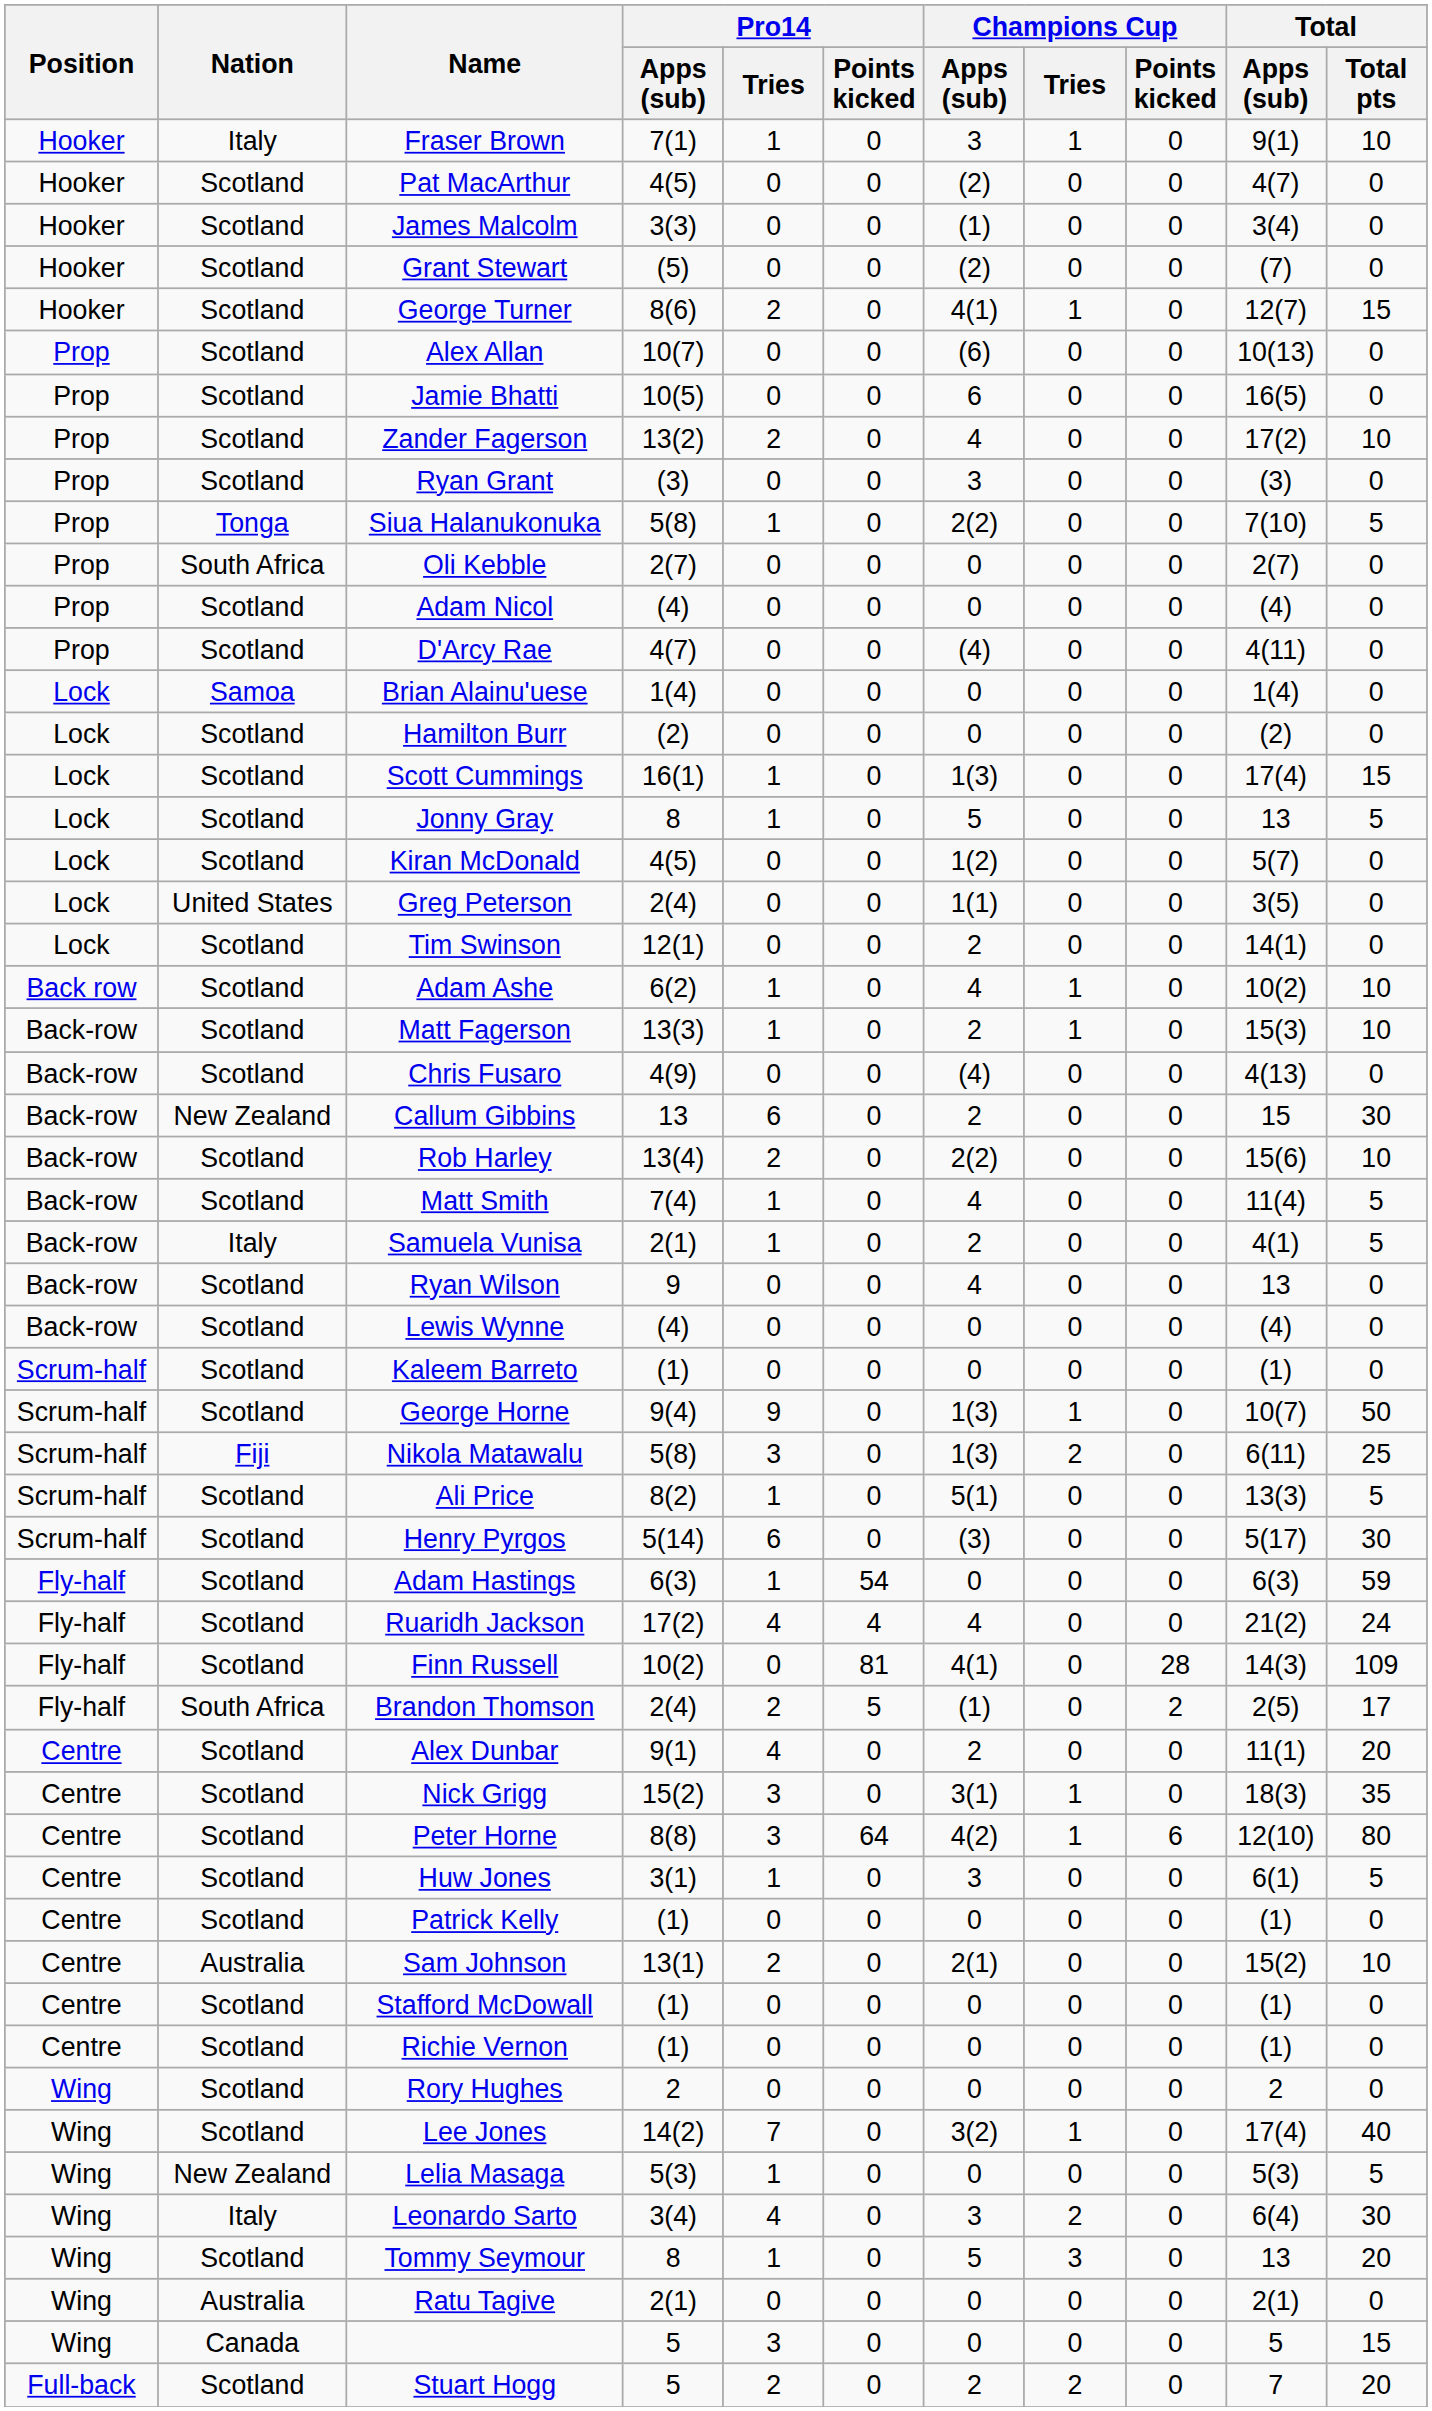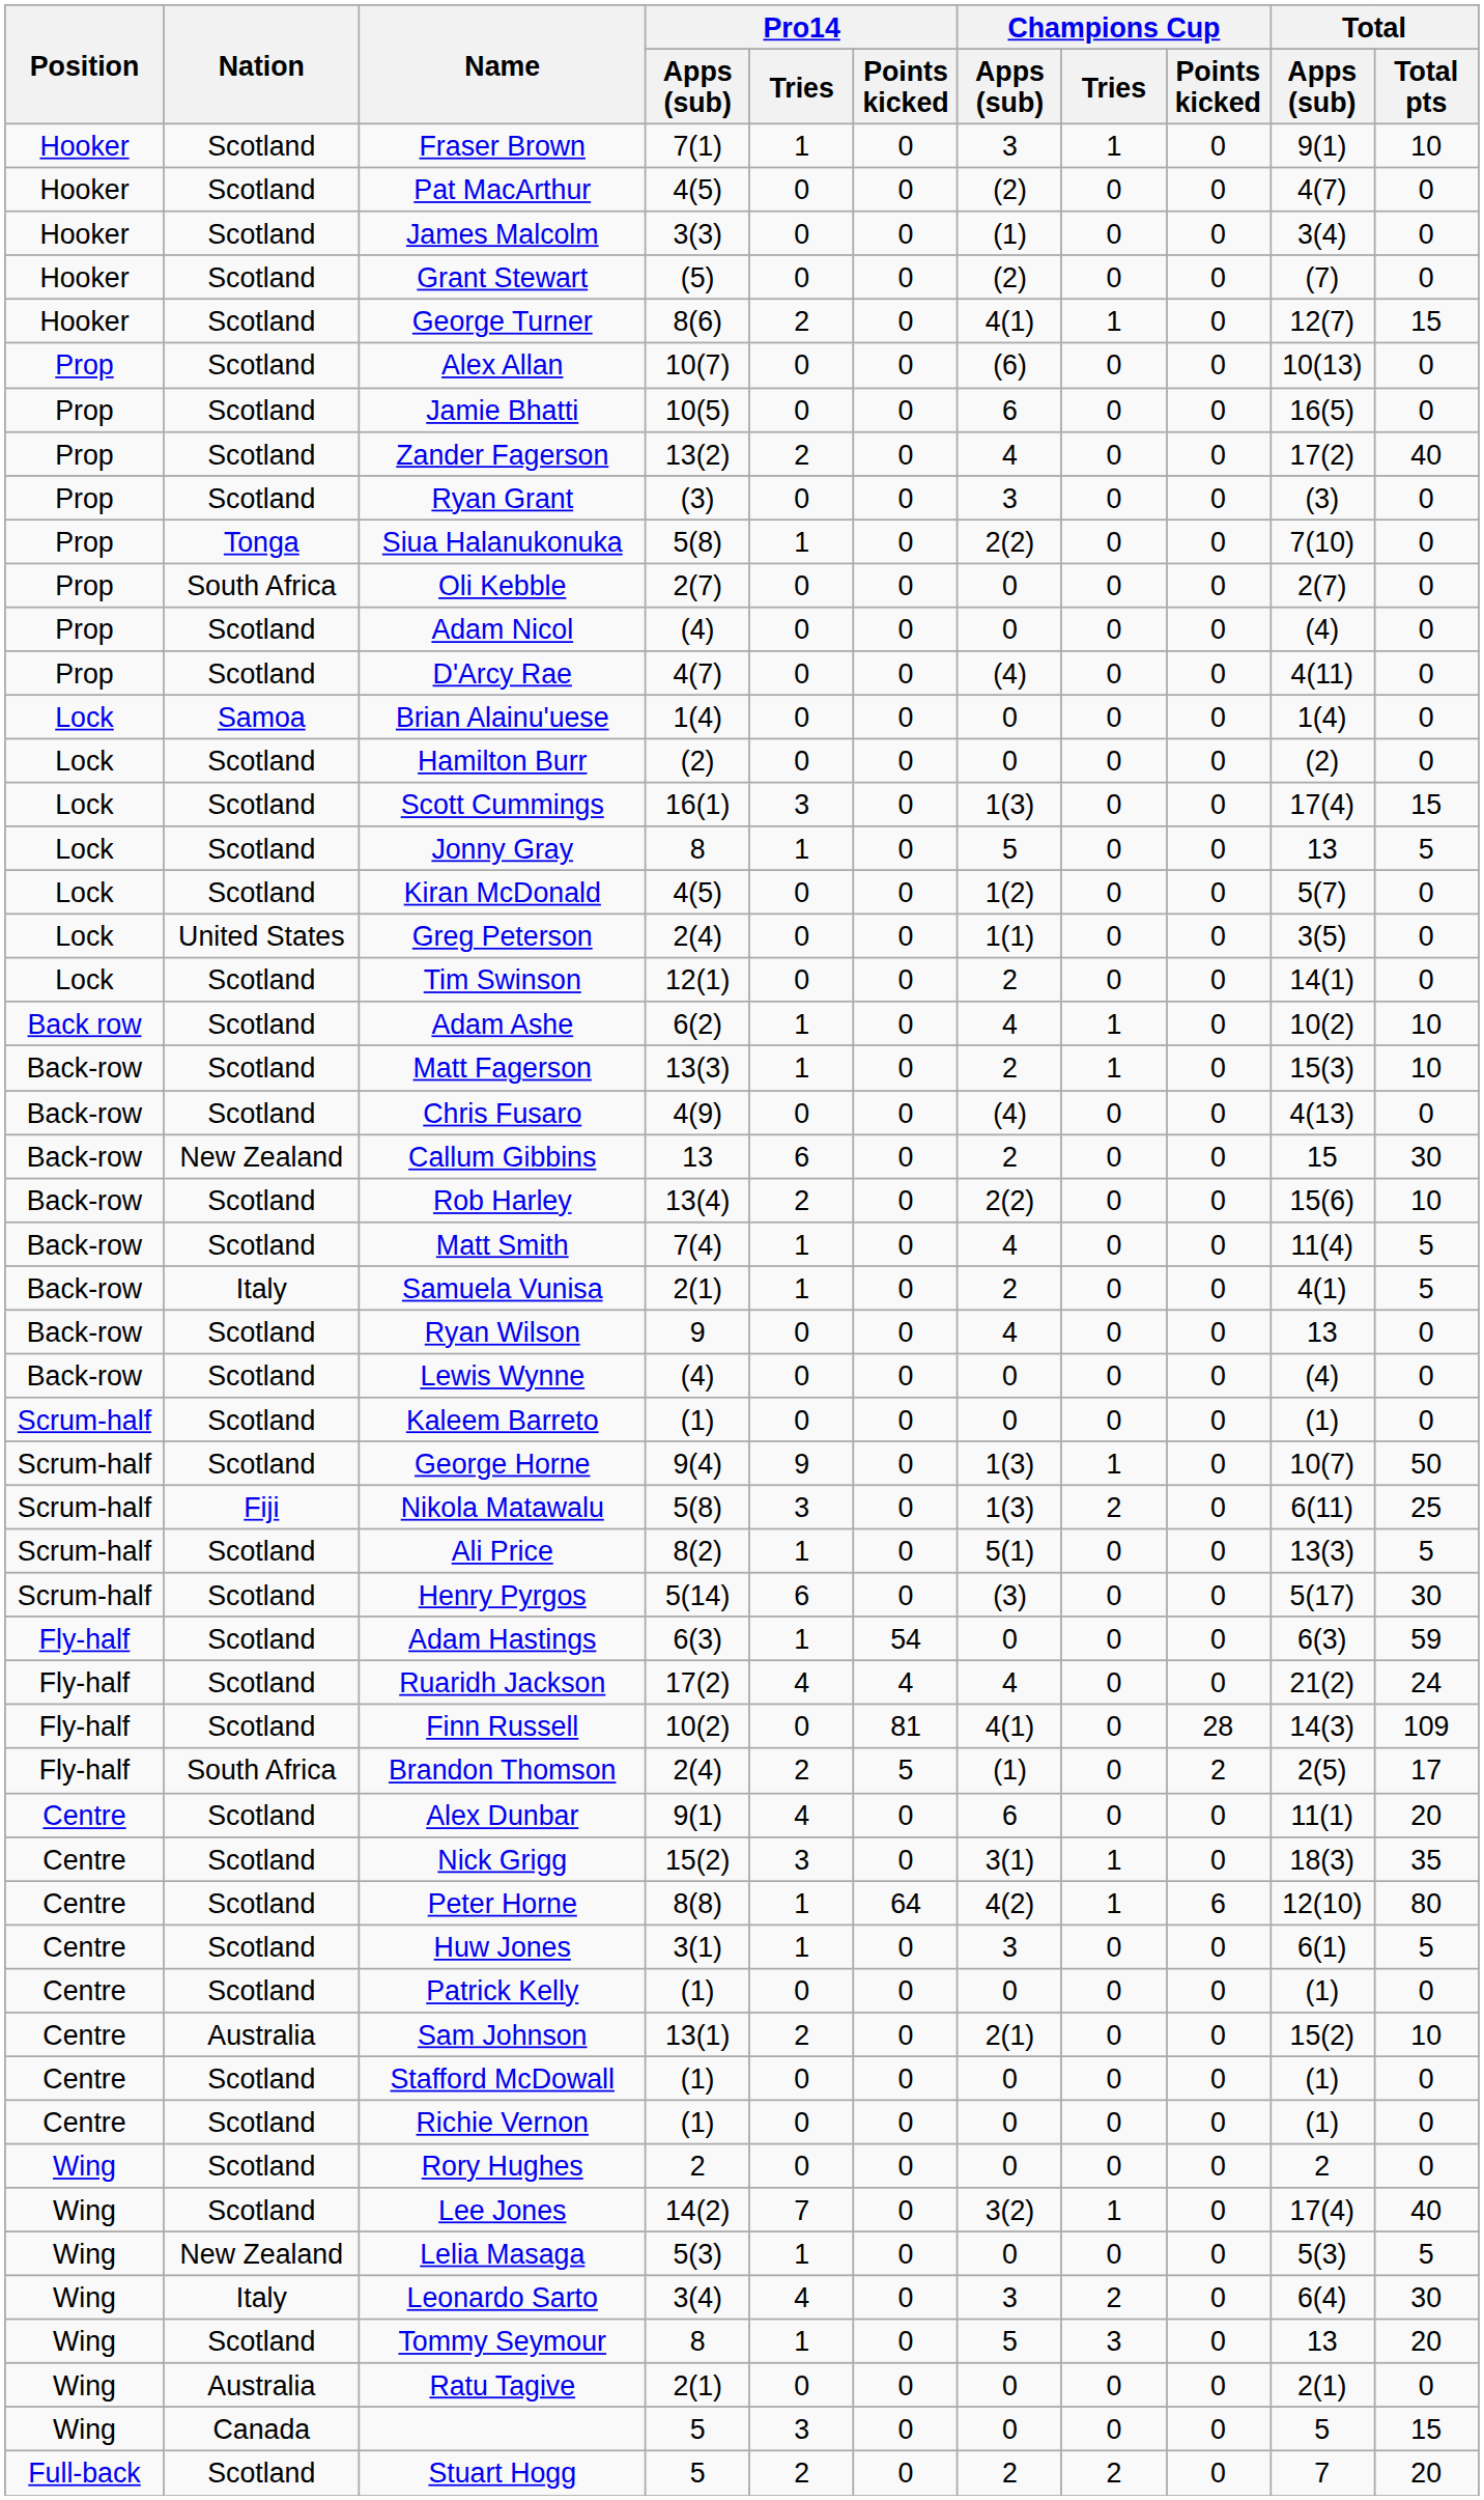Fraser Brown | Nation: Italy -> Scotland
Zander Fagerson | Total / Total pts: 10 -> 40
Siua Halanukonuka | Total / Total pts: 5 -> 0
Scott Cummings | Pro14 / Tries: 1 -> 3
Alex Dunbar | Champions Cup / Apps (sub): 2 -> 6
Peter Horne | Pro14 / Tries: 3 -> 1
